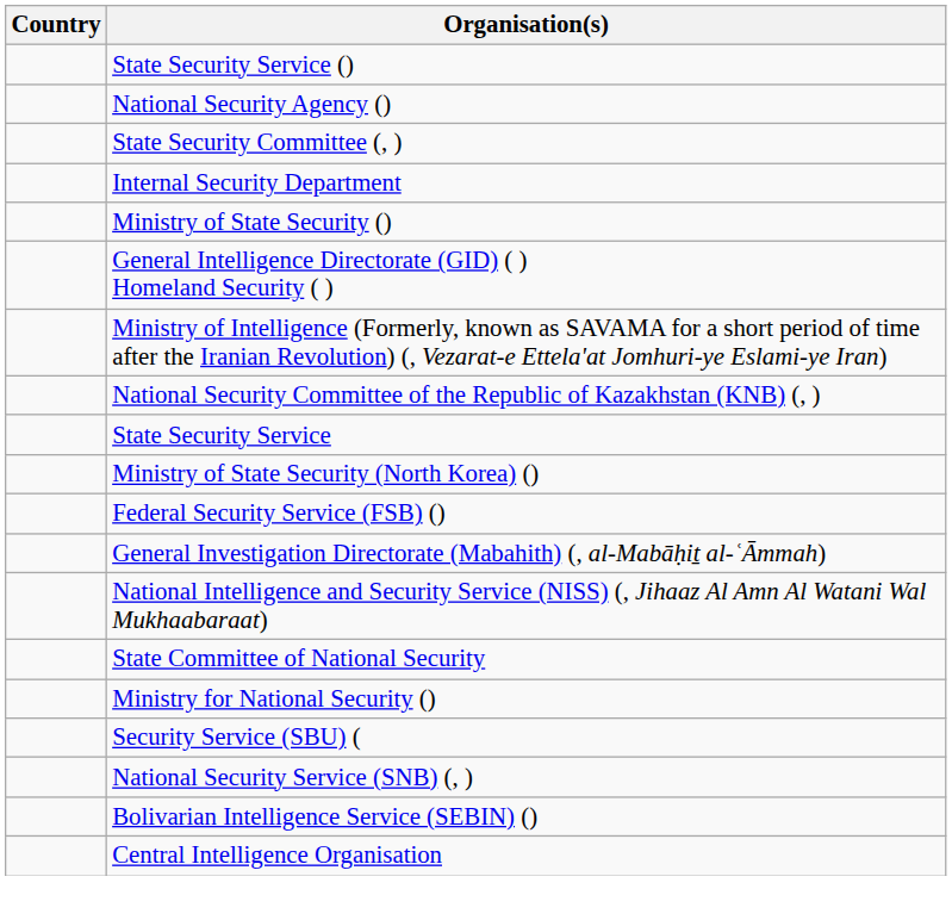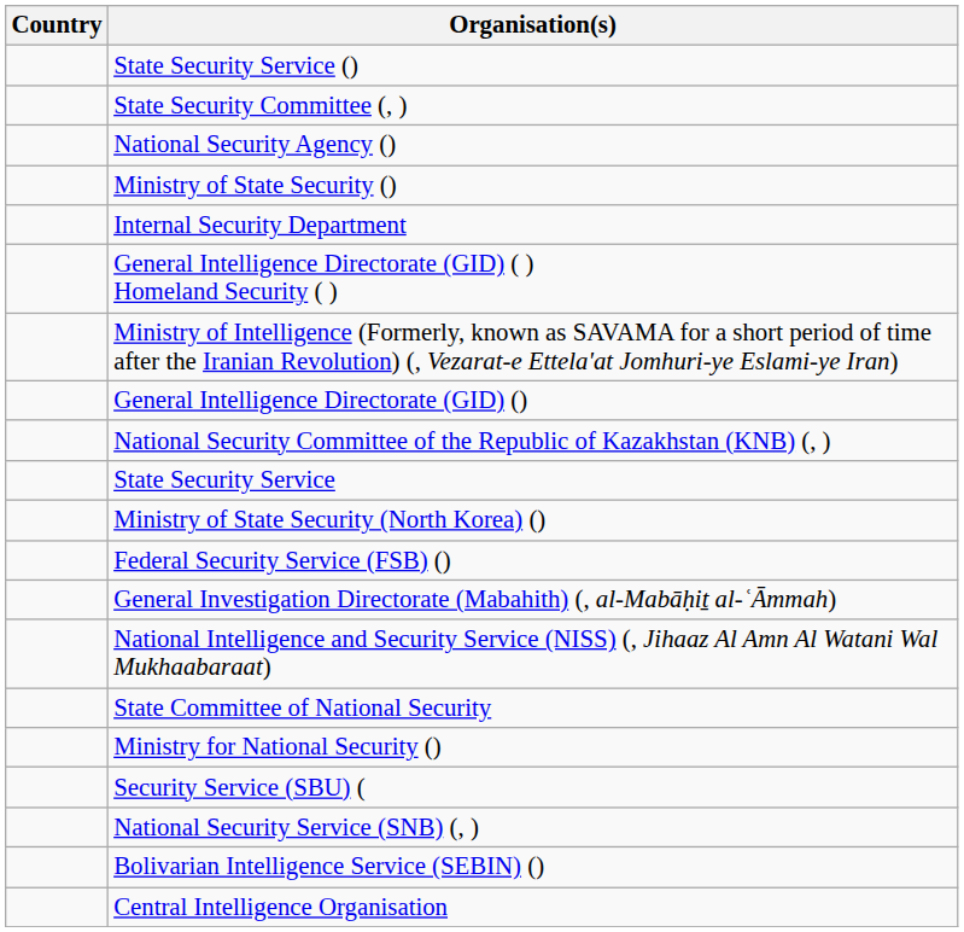rows swapped: National Security Agency () <-> State Security Committee (, )
rows swapped: Internal Security Department <-> Ministry of State Security ()
+ row: General Intelligence Directorate (GID) ()
